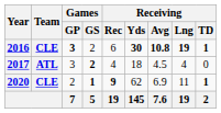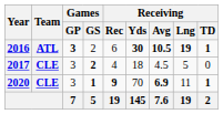2016 | Team: CLE -> ATL
2016 | Receiving / Avg: 10.8 -> 10.5
2017 | Team: ATL -> CLE
2017 | Receiving / Lng: 4 -> 5
2020 | Games / GP: 2 -> 3
2020 | Receiving / Yds: 62 -> 70
2020 | Receiving / Avg: normal -> bold
